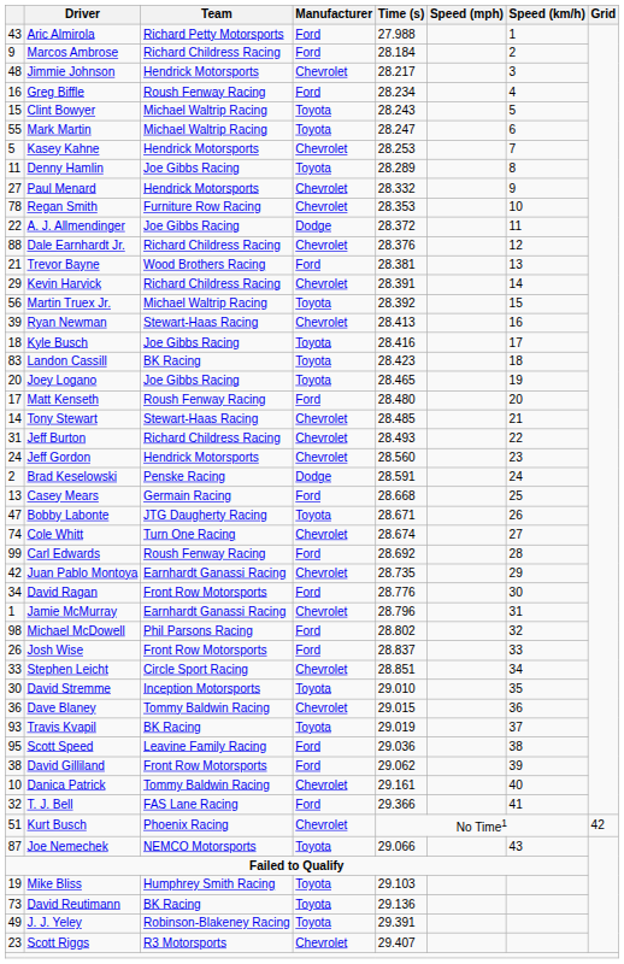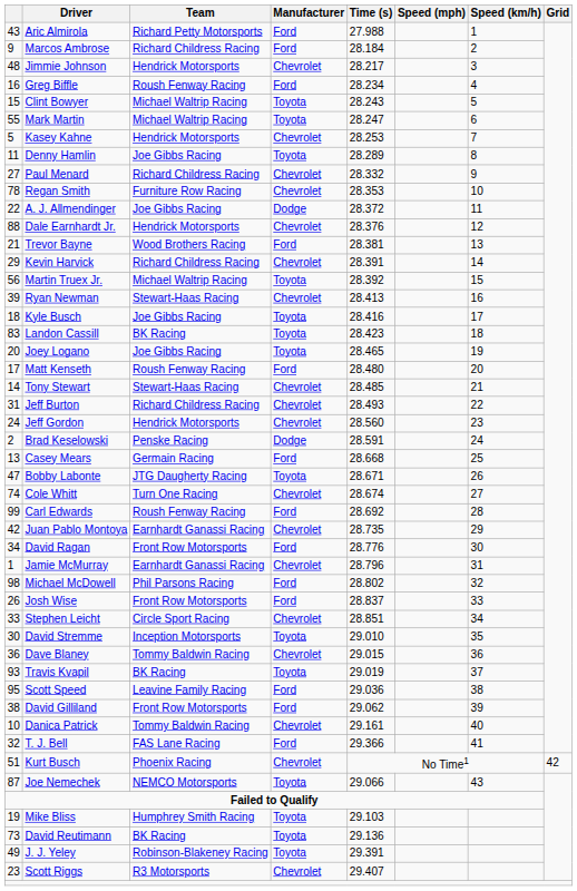Paul Menard | Team: Hendrick Motorsports -> Richard Childress Racing
Dale Earnhardt Jr. | Team: Richard Childress Racing -> Hendrick Motorsports
